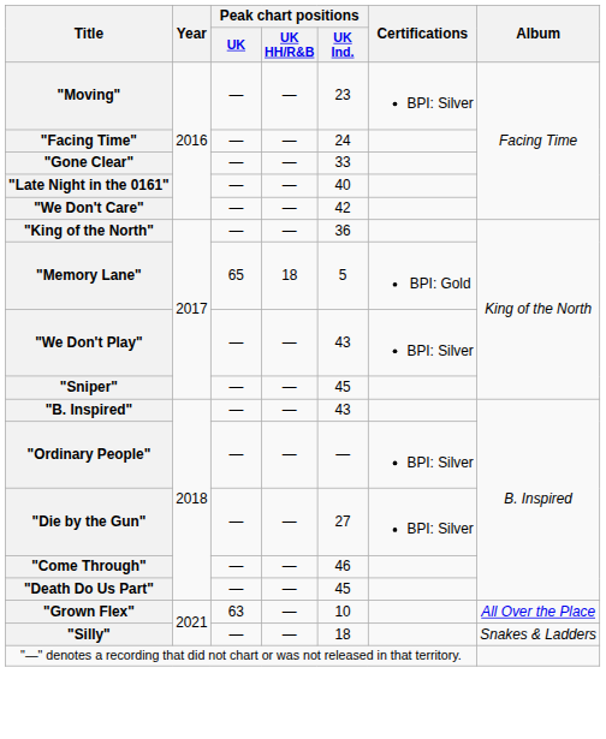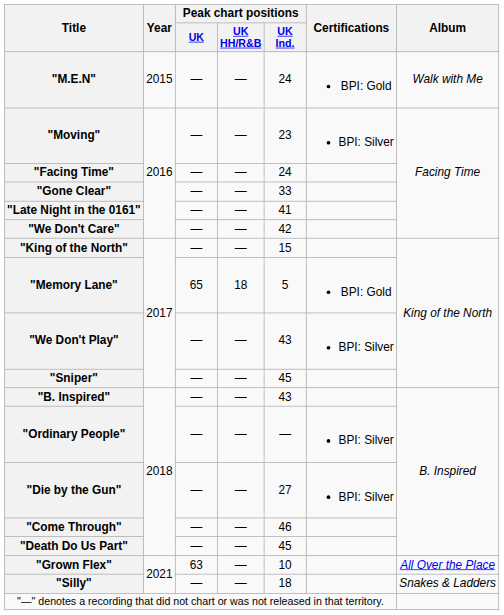+ row: "M.E.N" | 2015 | — | — | 24 | BPI: Gold | Walk with Me
"Late Night in the 0161" | Peak chart positions / UK Ind.: 40 -> 41
"King of the North" | Peak chart positions / UK Ind.: 36 -> 15
